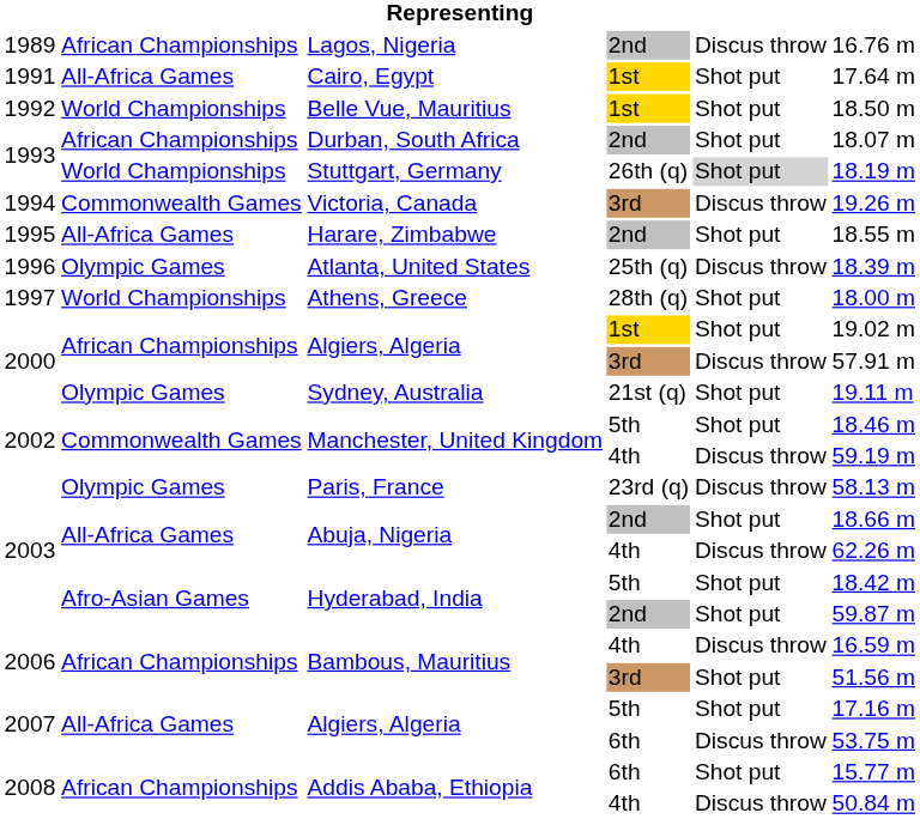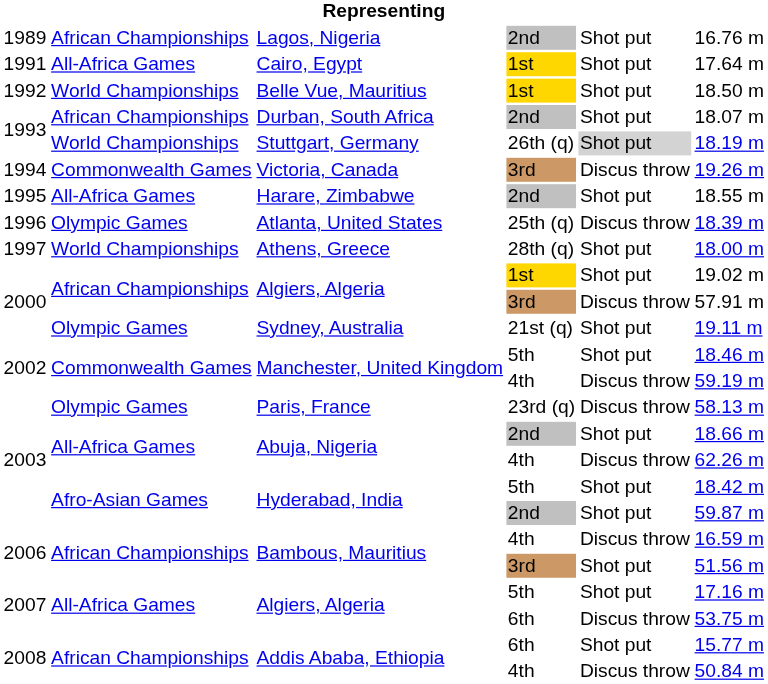Lagos, Nigeria | column 5: Discus throw -> Shot put
